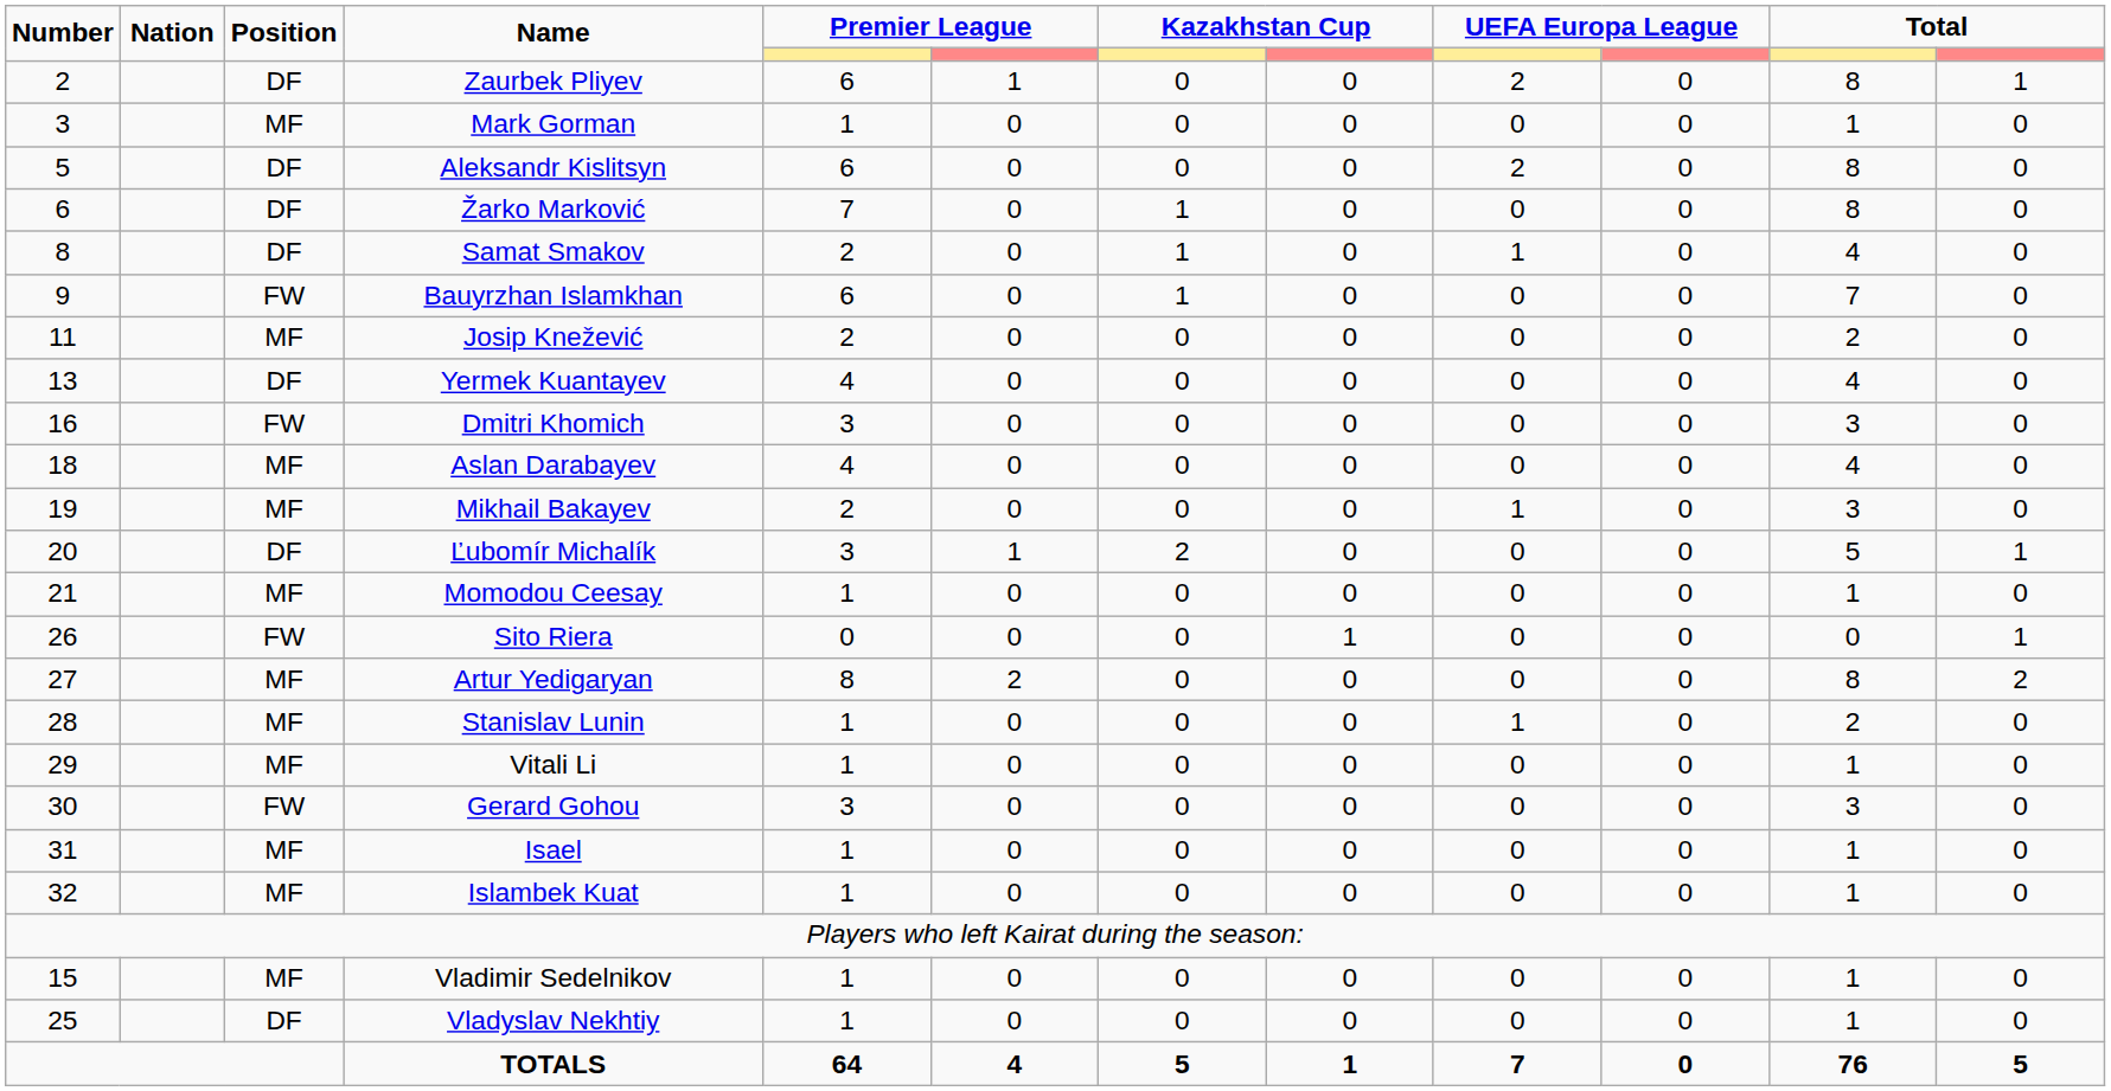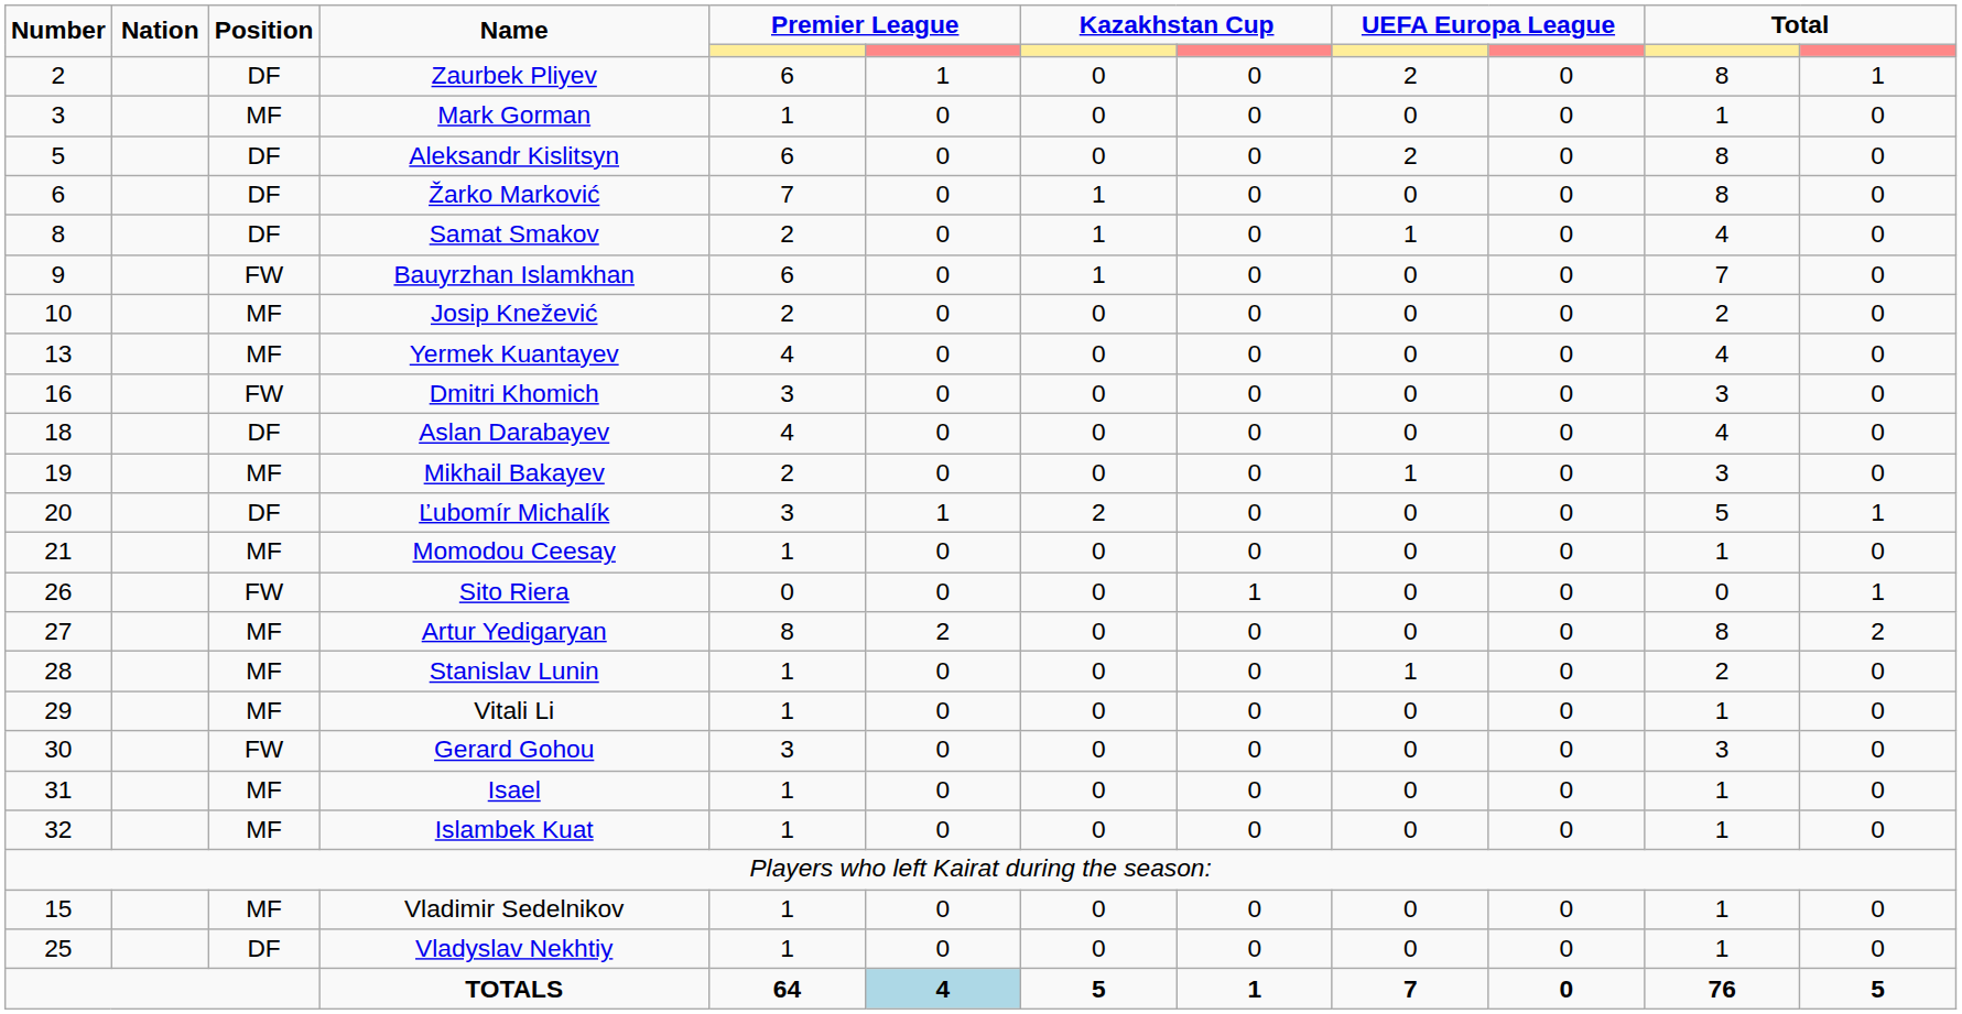Josip Knežević | Number: 11 -> 10
Yermek Kuantayev | Position: DF -> MF
Aslan Darabayev | Position: MF -> DF
TOTALS | column 6: no background -> lightblue background
